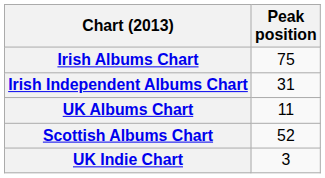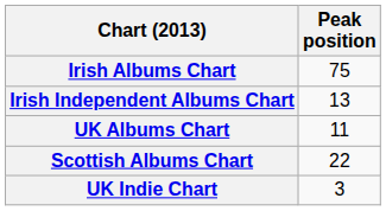Irish Independent Albums Chart | Peak position: 31 -> 13
Scottish Albums Chart | Peak position: 52 -> 22
